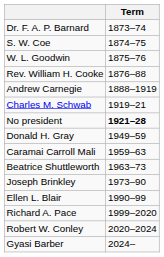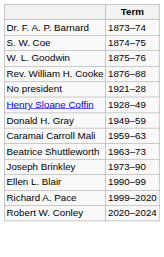- row: Andrew Carnegie | 1888–1919
- row: Charles M. Schwab | 1919–21
No president | Term: bold -> normal
+ row: Henry Sloane Coffin | 1928–49
- row: Gyasi Barber | 2024–
